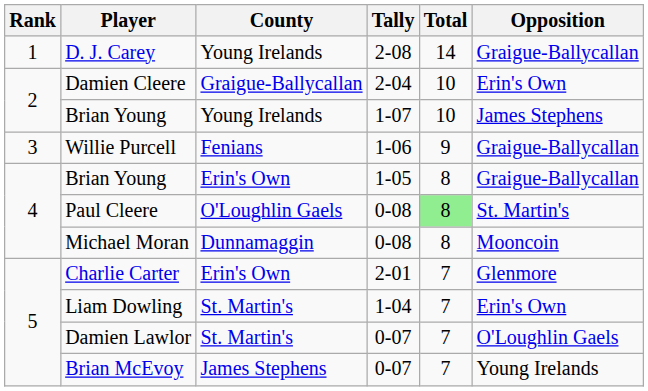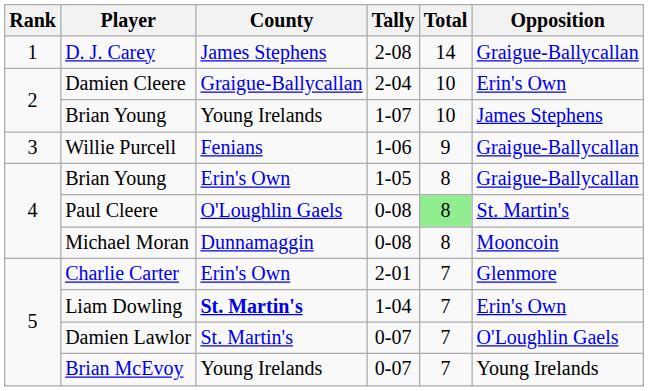D. J. Carey | County: Young Irelands -> James Stephens
Liam Dowling | County: normal -> bold
Brian McEvoy | County: James Stephens -> Young Irelands
